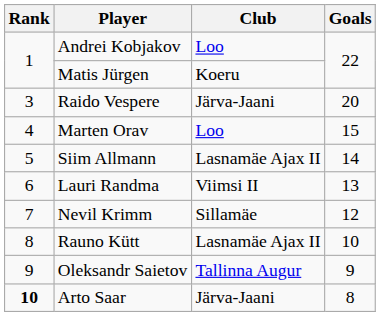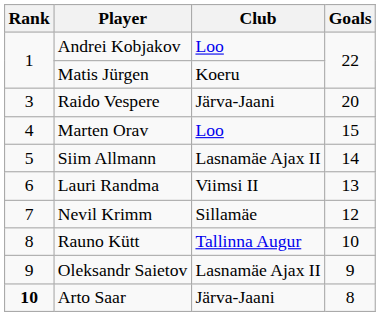Rauno Kütt | Club: Lasnamäe Ajax II -> Tallinna Augur
Oleksandr Saietov | Club: Tallinna Augur -> Lasnamäe Ajax II
